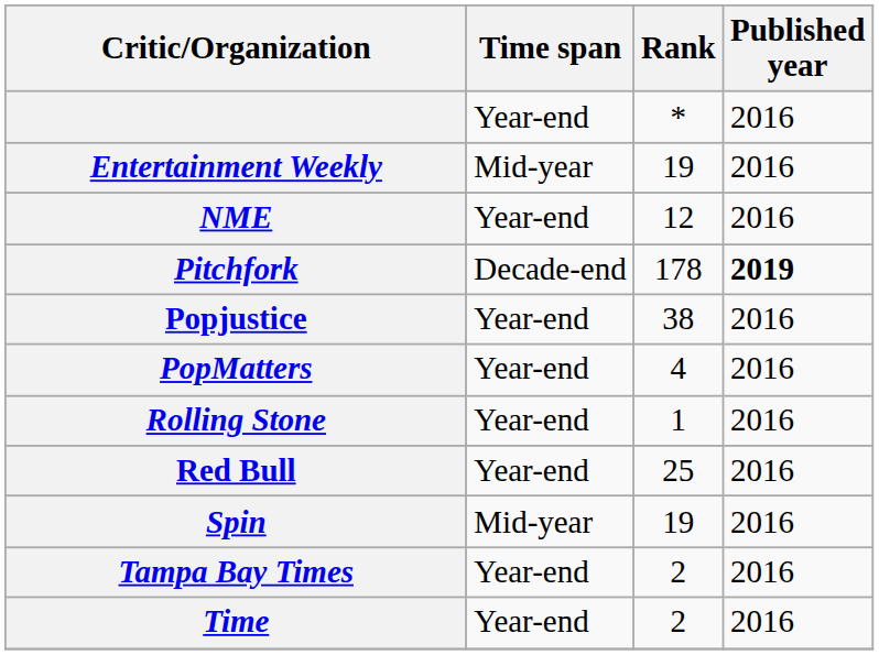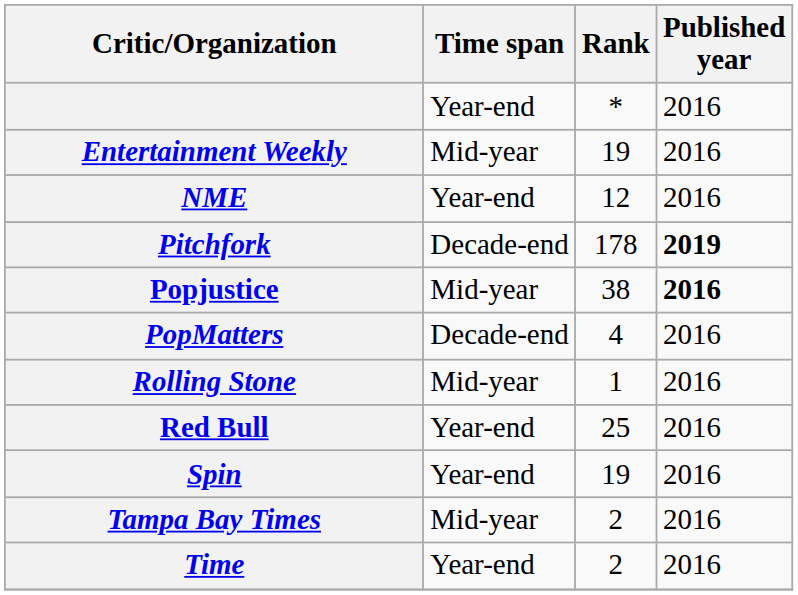Popjustice | Time span: Year-end -> Mid-year
Popjustice | Published year: normal -> bold
PopMatters | Time span: Year-end -> Decade-end
Rolling Stone | Time span: Year-end -> Mid-year
Spin | Time span: Mid-year -> Year-end
Tampa Bay Times | Time span: Year-end -> Mid-year
